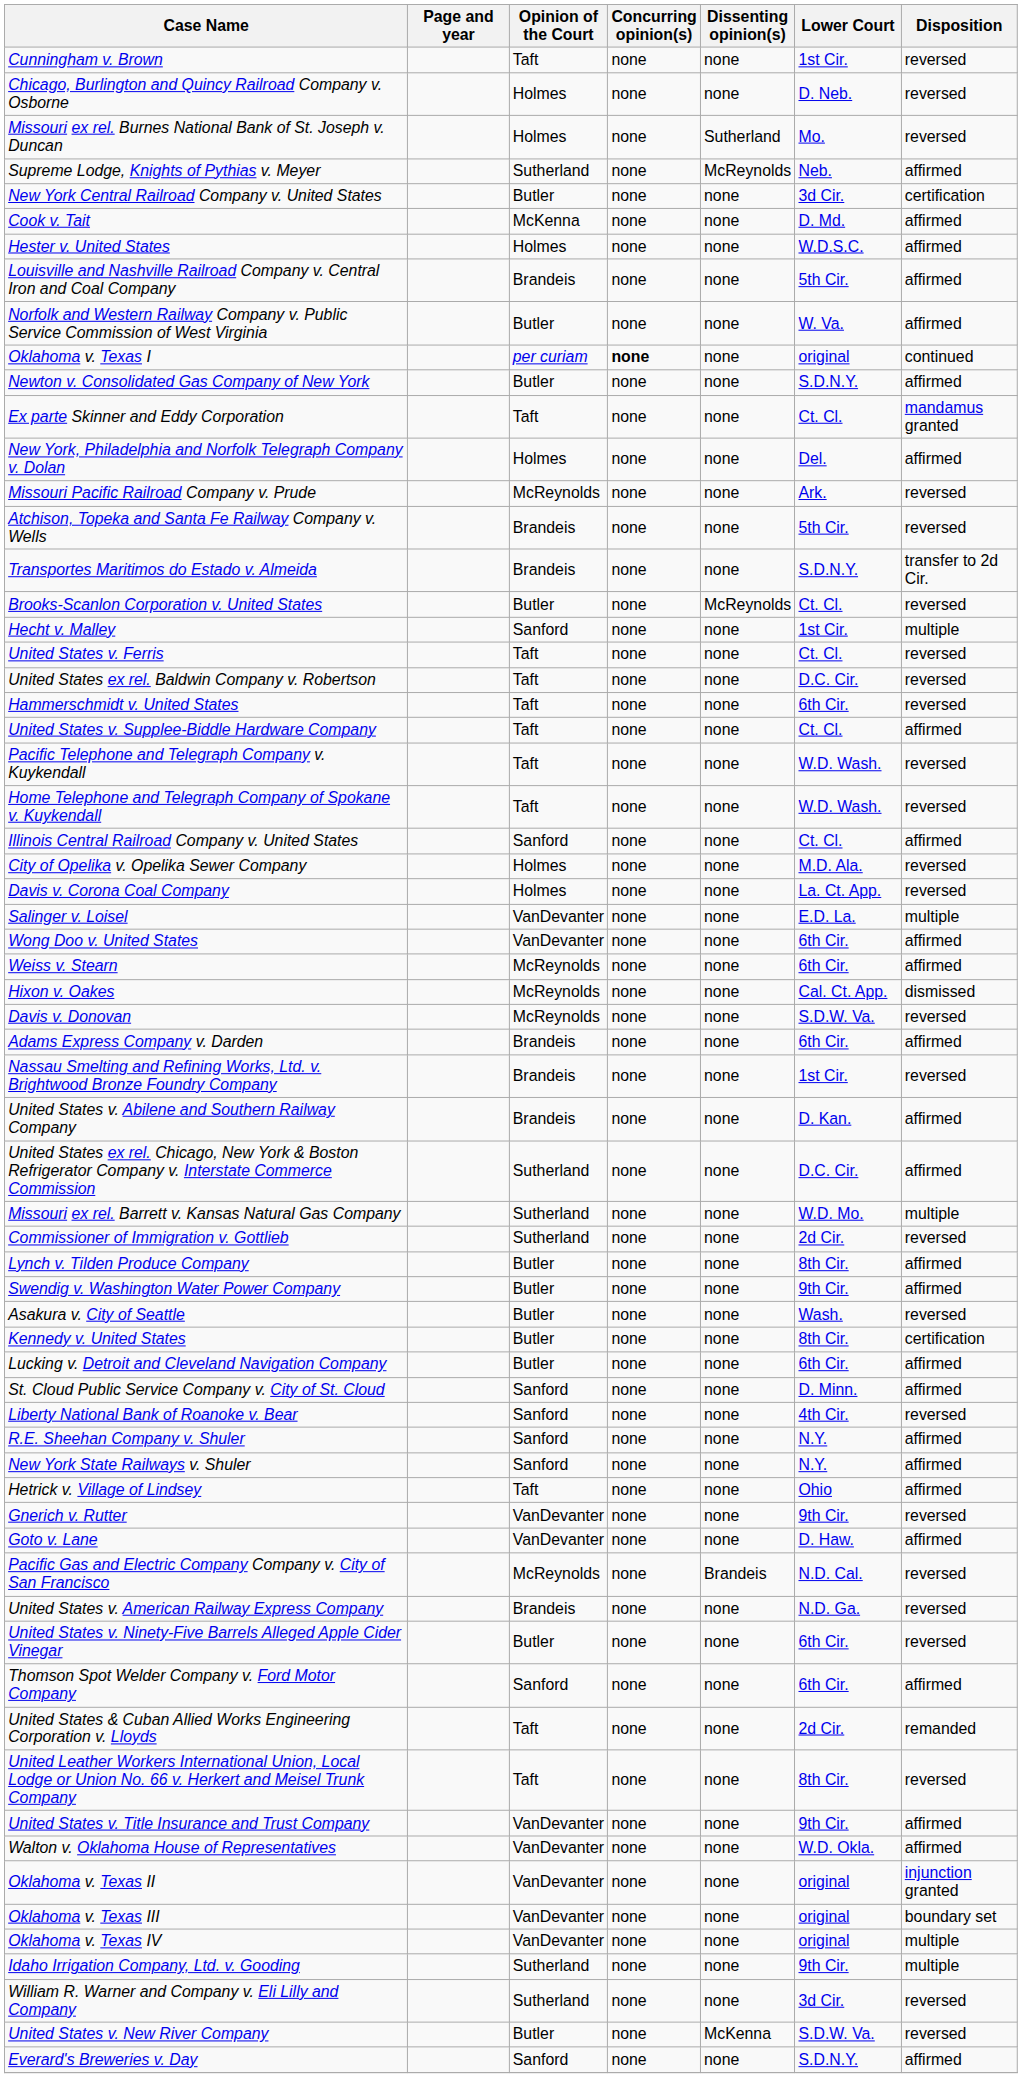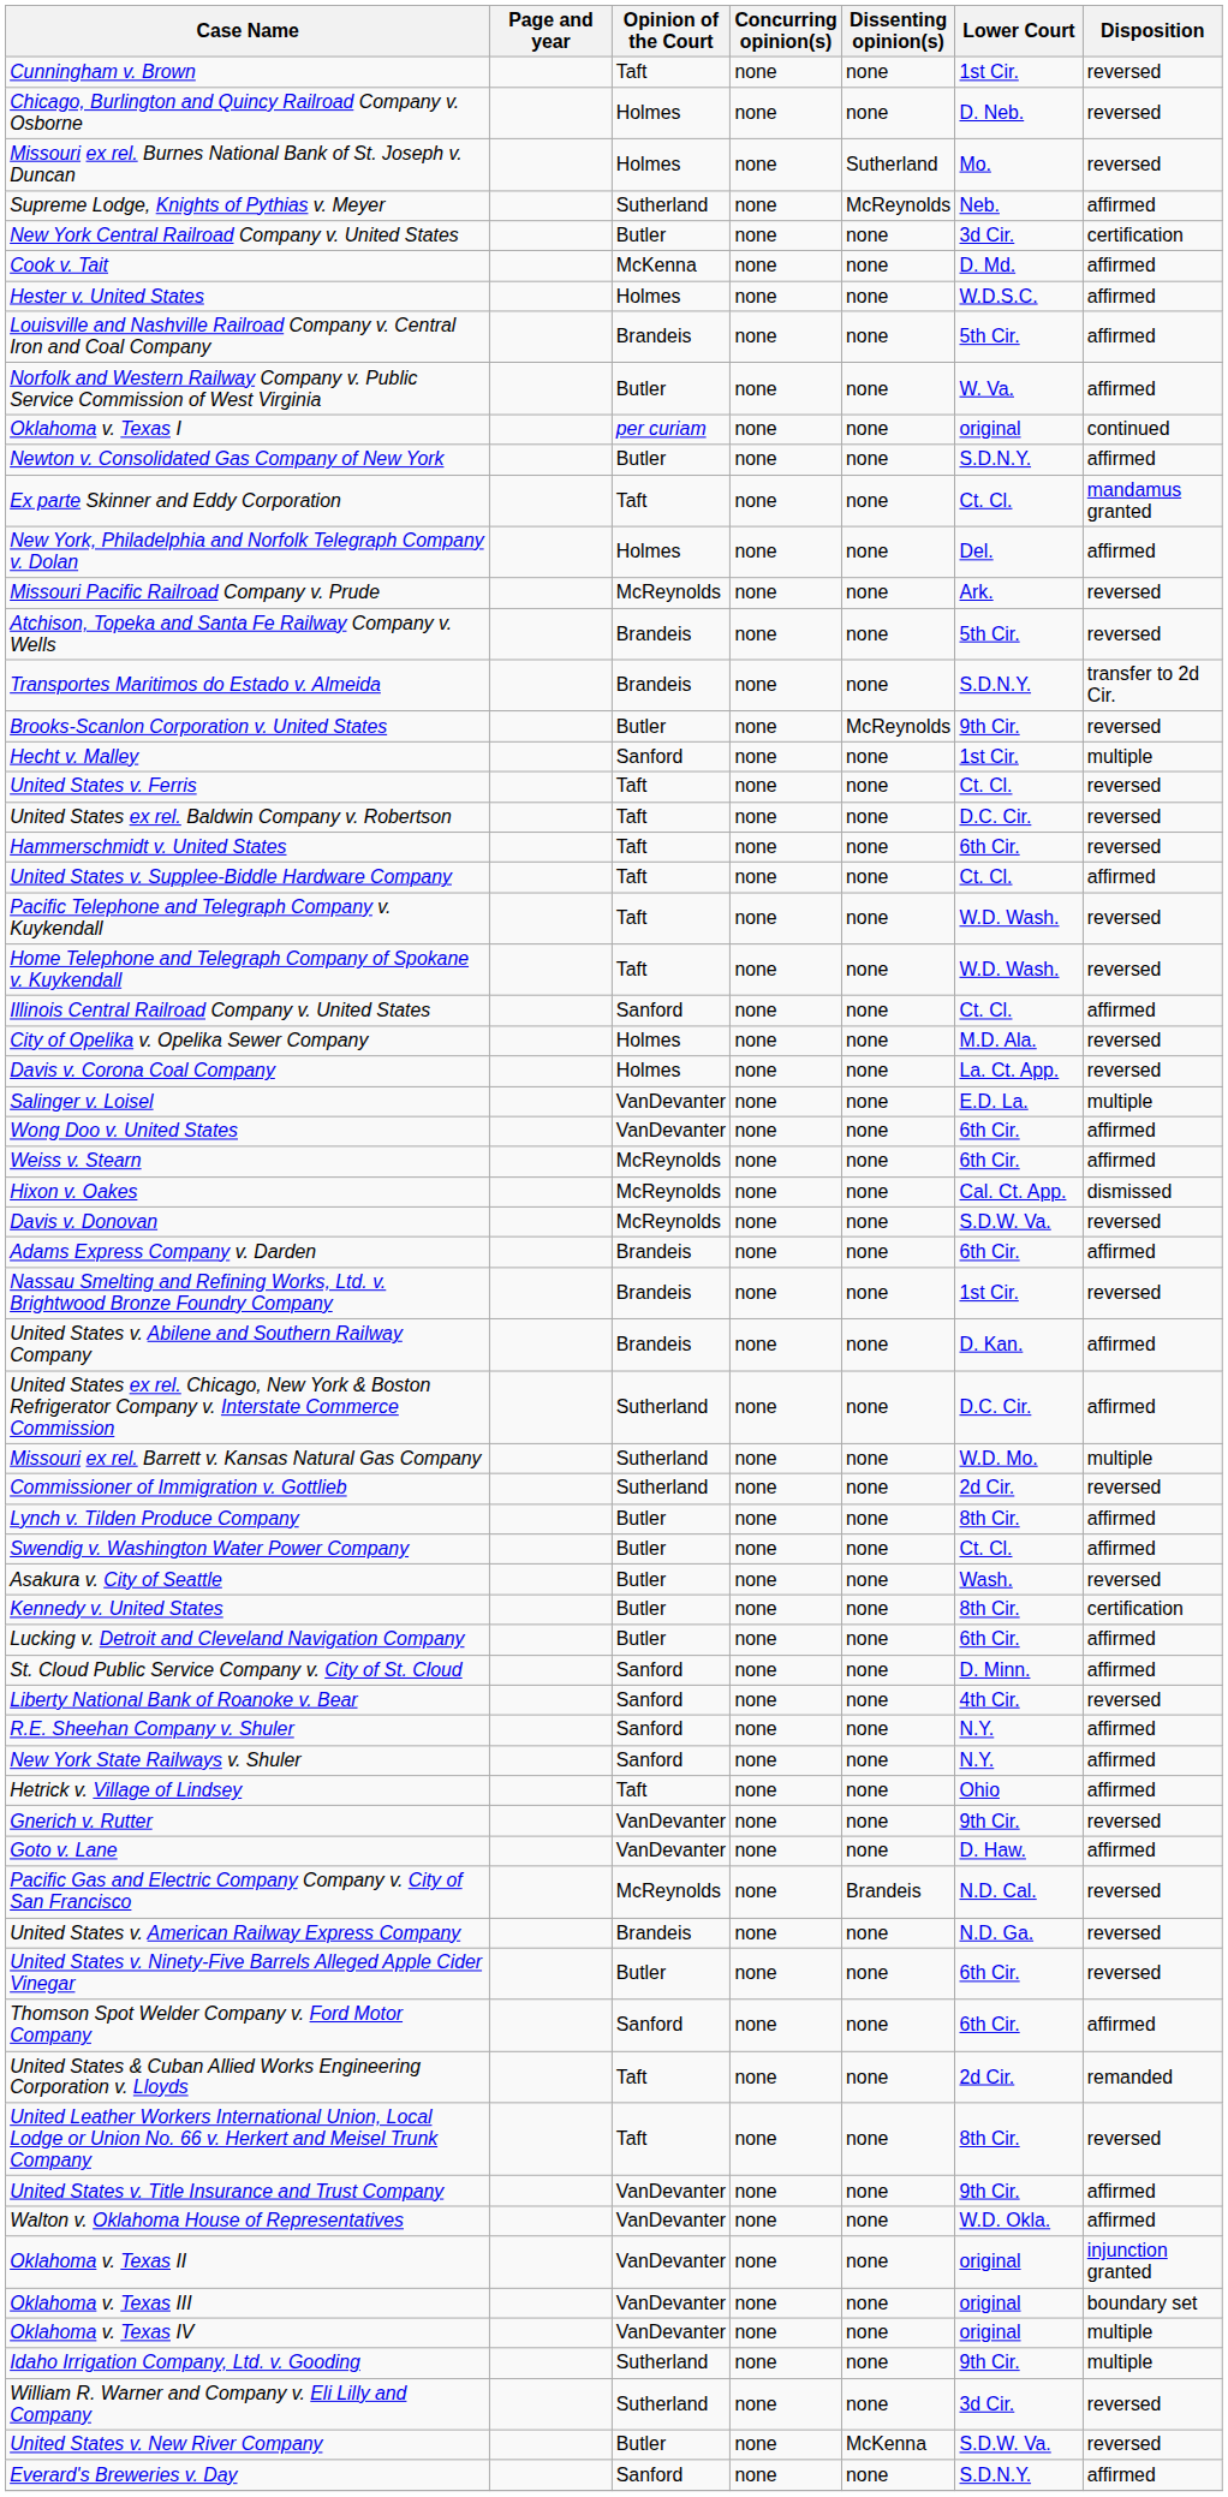Oklahoma v. Texas I | Concurring opinion(s): bold -> normal
Brooks-Scanlon Corporation v. United States | Lower Court: Ct. Cl. -> 9th Cir.
Swendig v. Washington Water Power Company | Lower Court: 9th Cir. -> Ct. Cl.
